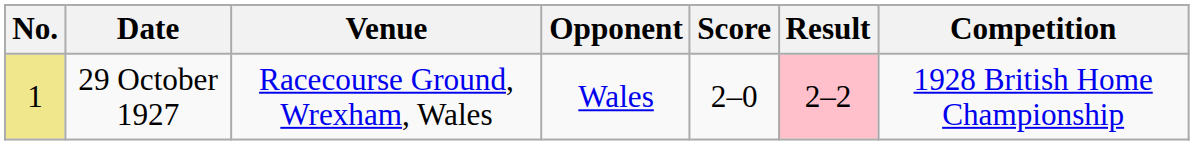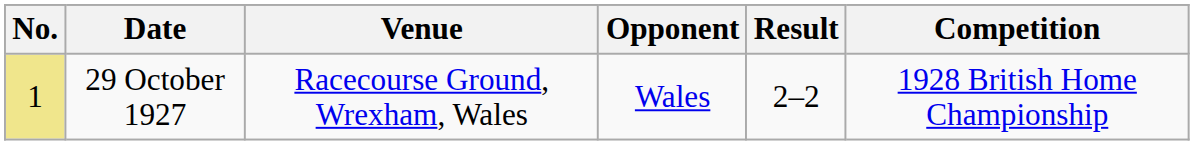- column: Score | 2–0
29 October 1927 | Result: pink background -> no background
